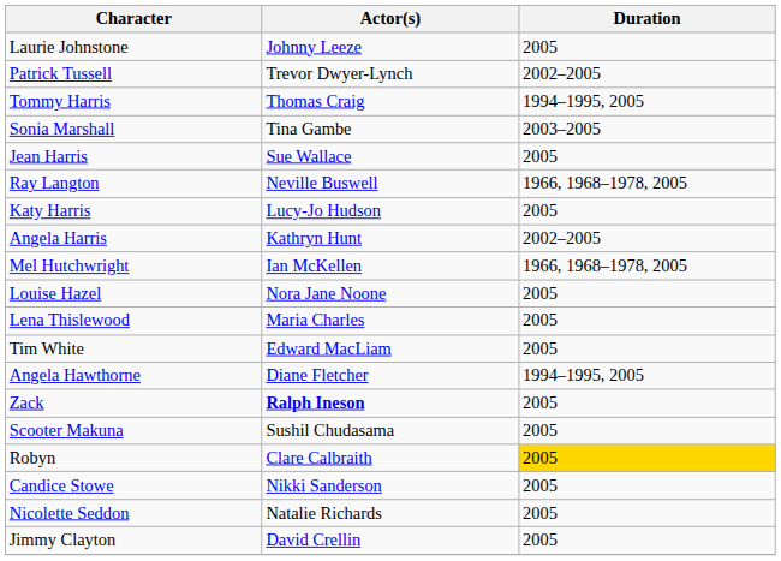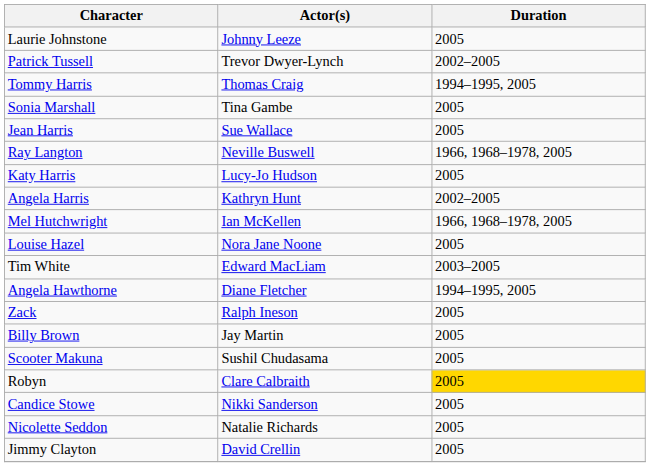Sonia Marshall | Duration: 2003–2005 -> 2005
- row: Lena Thislewood | Maria Charles | 2005
Tim White | Duration: 2005 -> 2003–2005
Zack | Actor(s): bold -> normal
+ row: Billy Brown | Jay Martin | 2005
